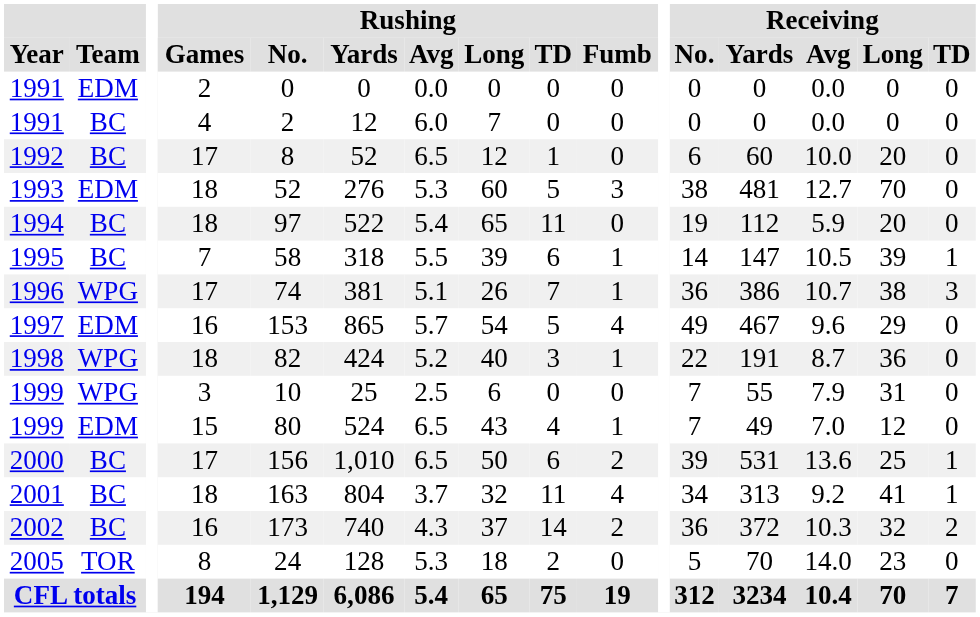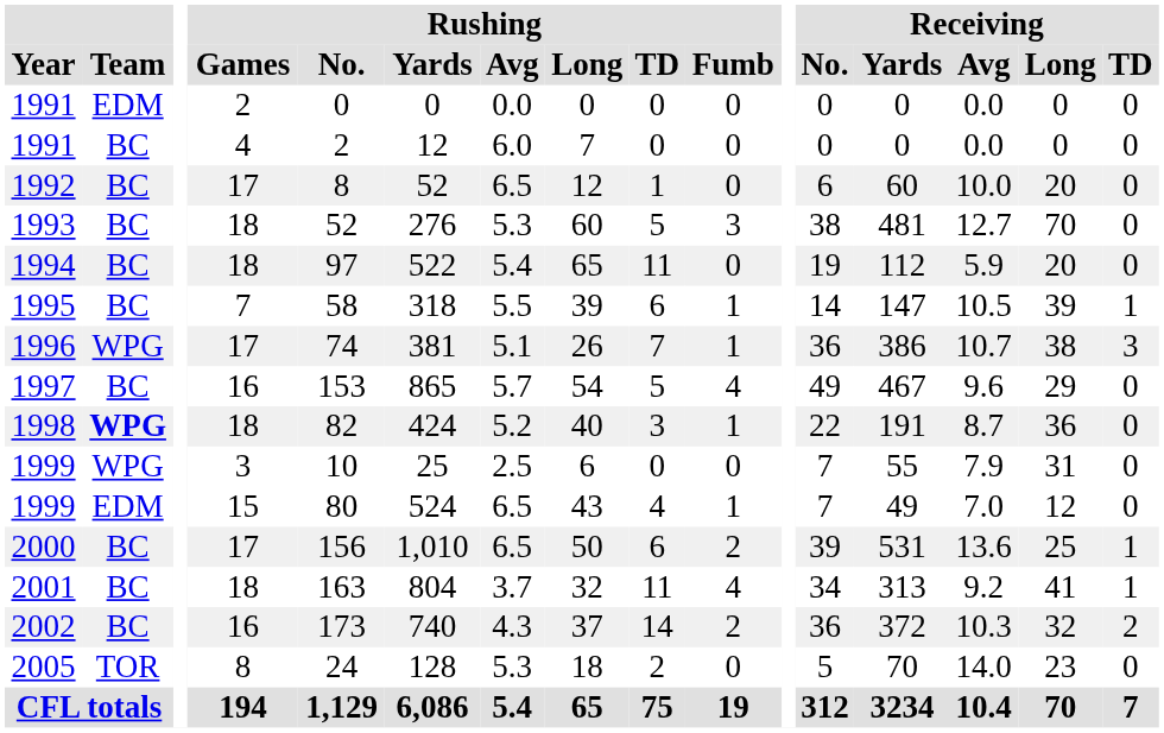1993 | Team: EDM -> BC
1997 | Team: EDM -> BC
1998 | Team: normal -> bold
